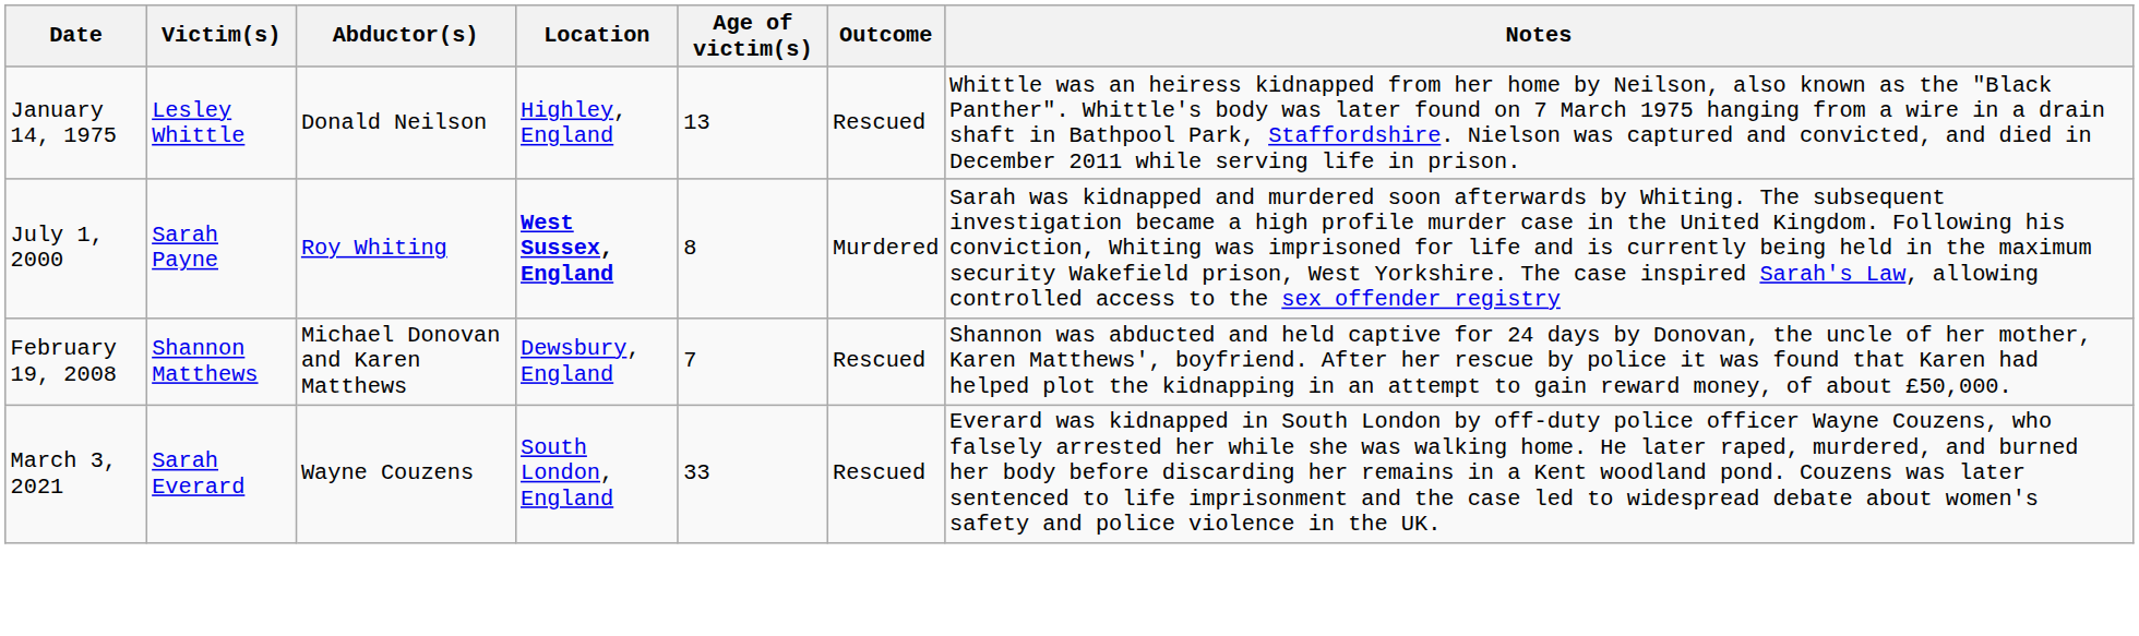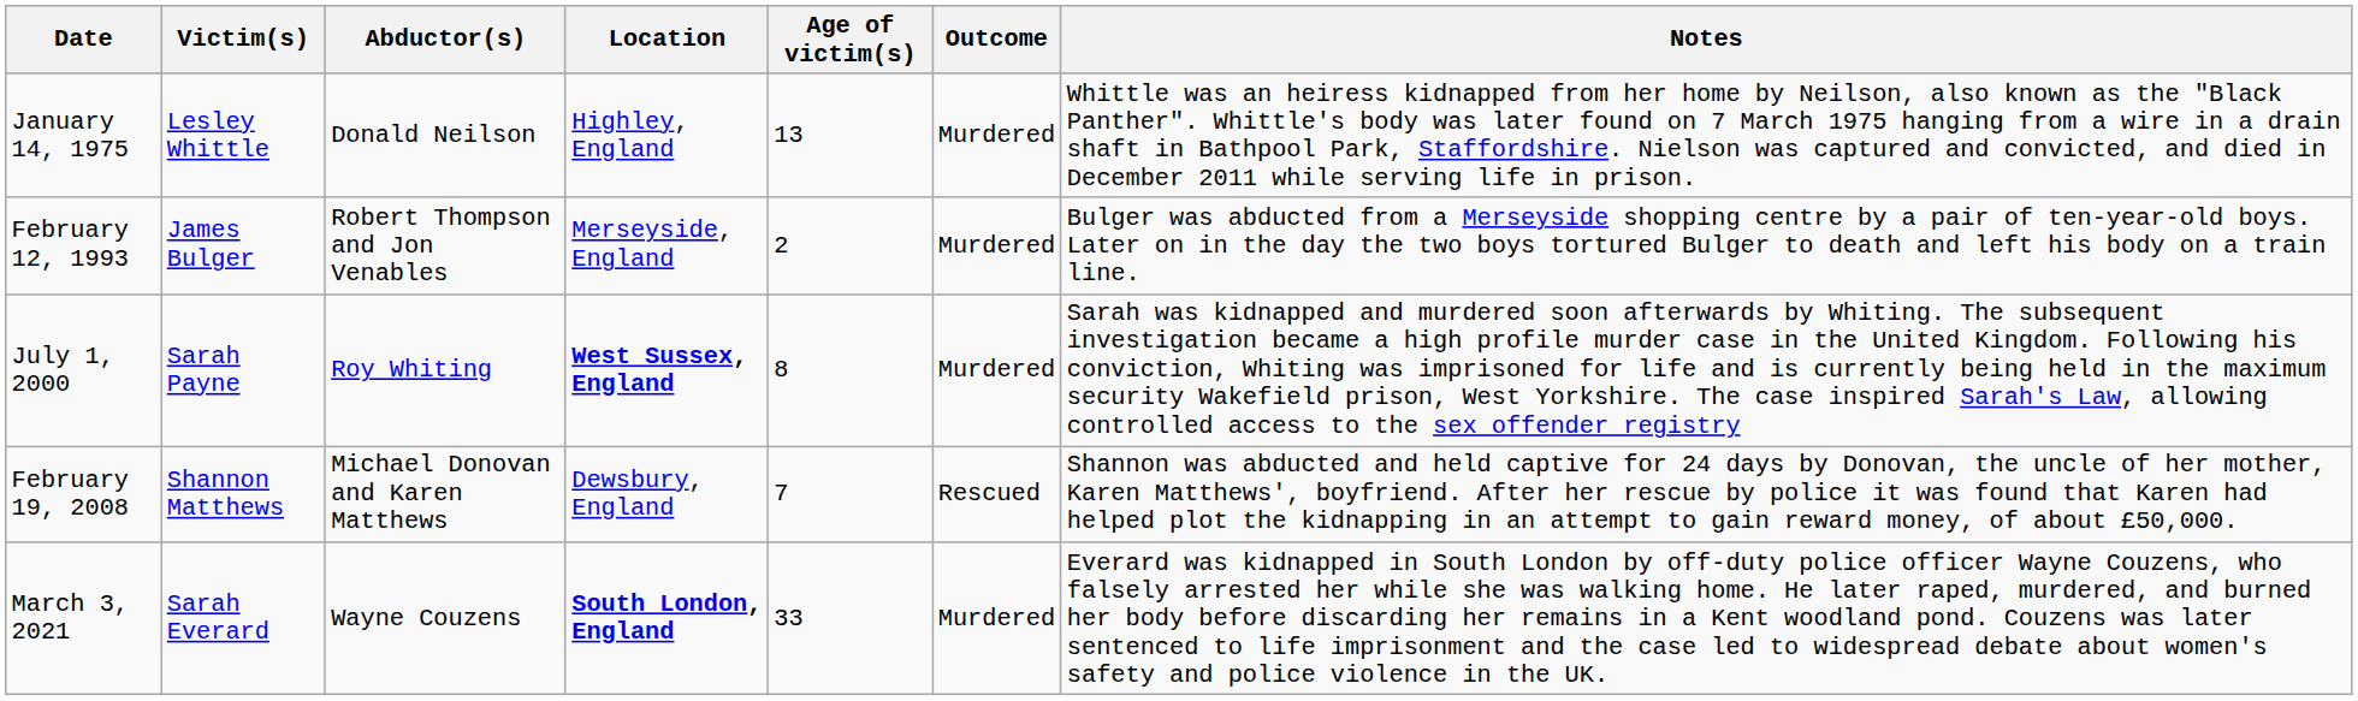January 14, 1975 | Outcome: Rescued -> Murdered
+ row: February 12, 1993 | James Bulger | Robert Thompson and Jon Venables | Merseyside, England | 2 | Murdered | Bulger was abducted from a Merseyside shopping centre by a pair of ten-year-old boys. Later on in the day the two boys tortured Bulger to death and left his body on a train line.
March 3, 2021 | Location: normal -> bold
March 3, 2021 | Outcome: Rescued -> Murdered
